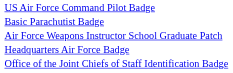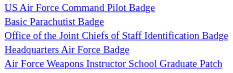rows swapped: Office of the Joint Chiefs of Staff Identification Badge <-> Air Force Weapons Instructor School Graduate Patch
